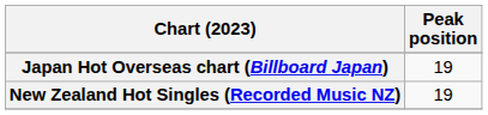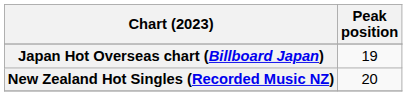New Zealand Hot Singles (Recorded Music NZ) | Peak position: 19 -> 20
